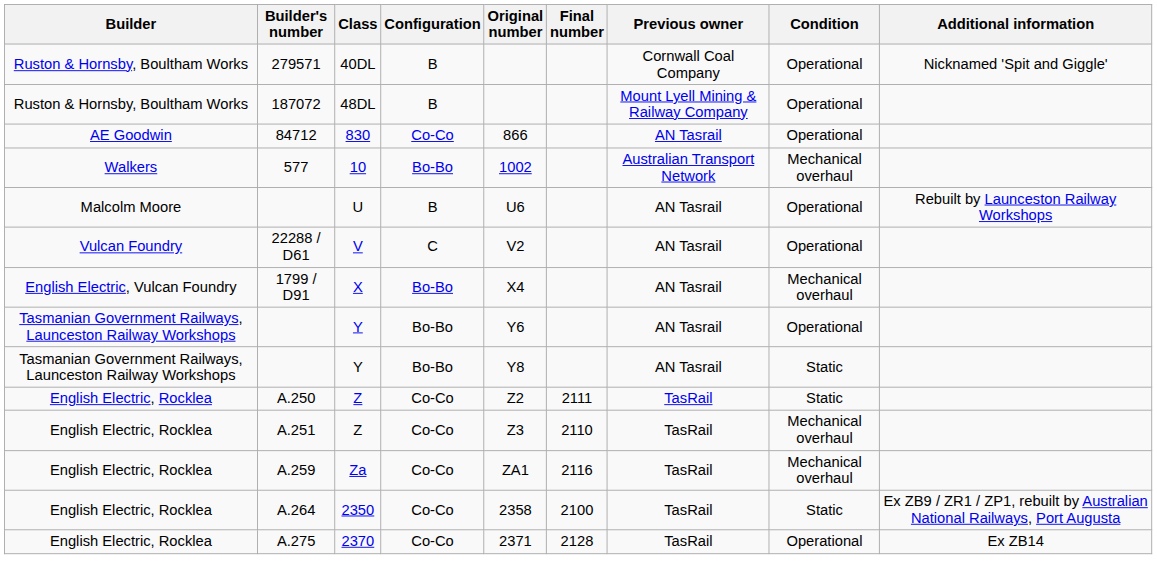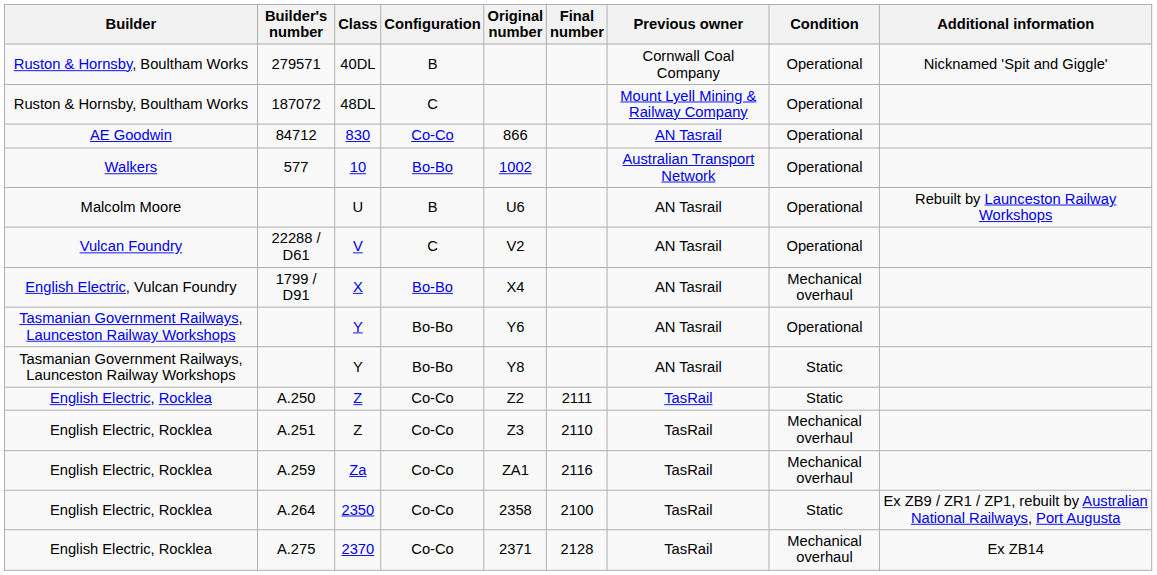187072 | Configuration: B -> C
577 | Condition: Mechanical overhaul -> Operational
A.275 | Condition: Operational -> Mechanical overhaul
